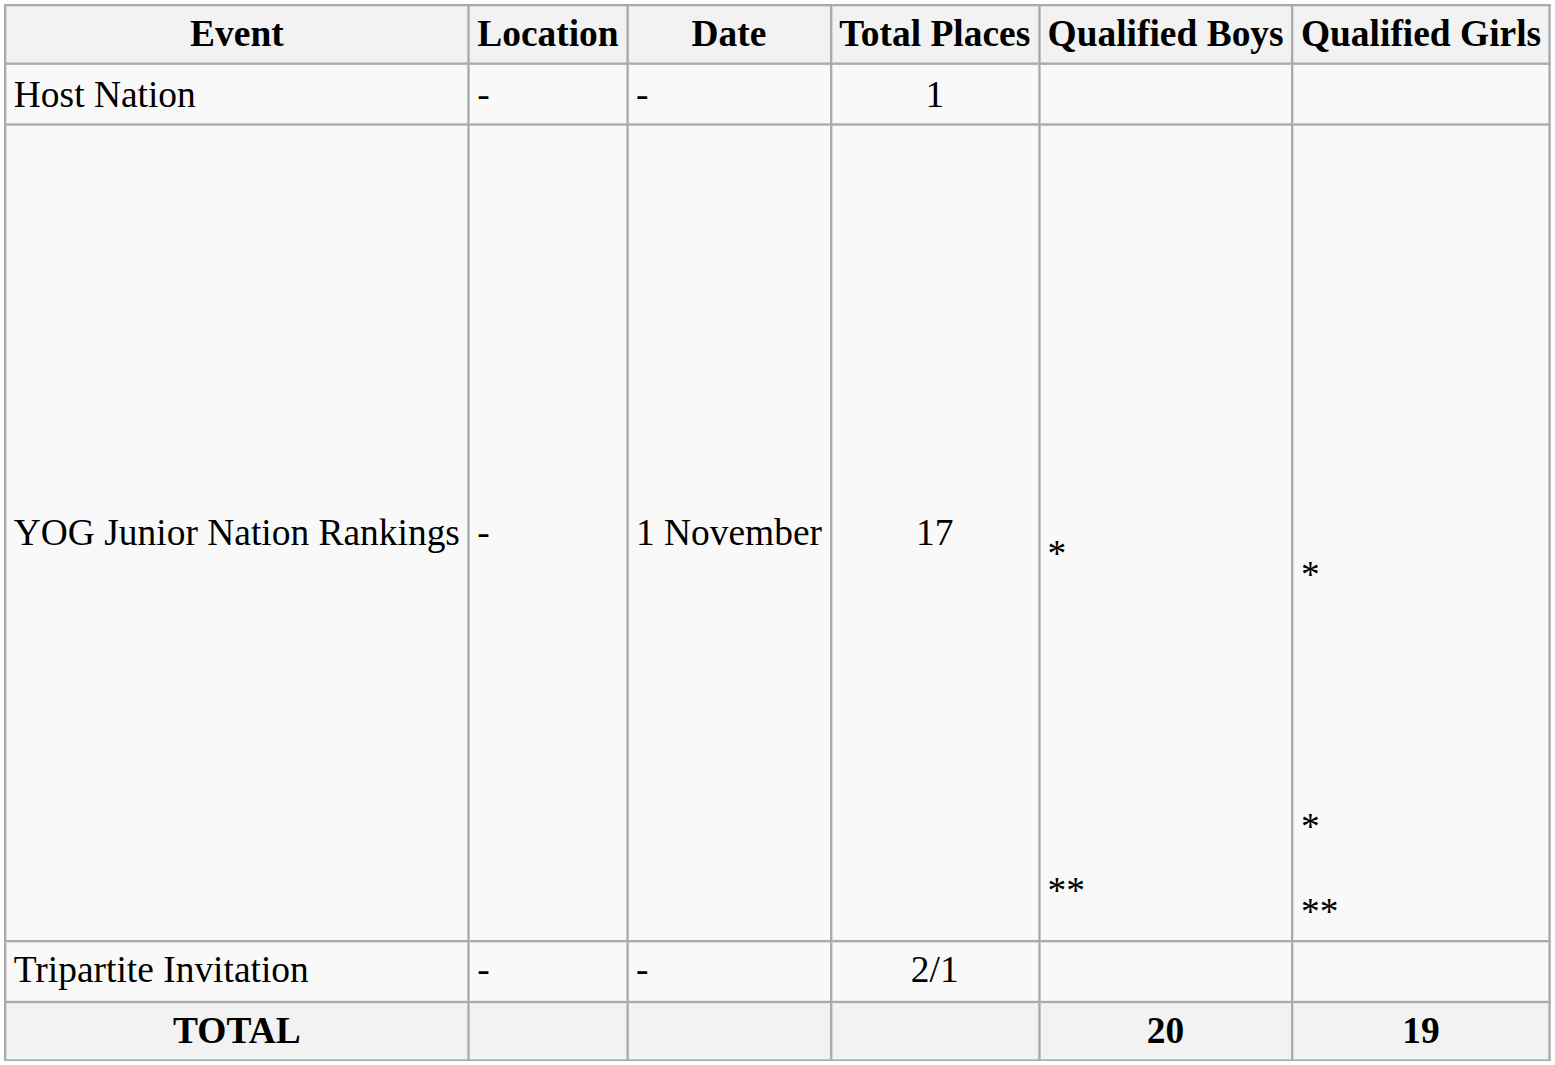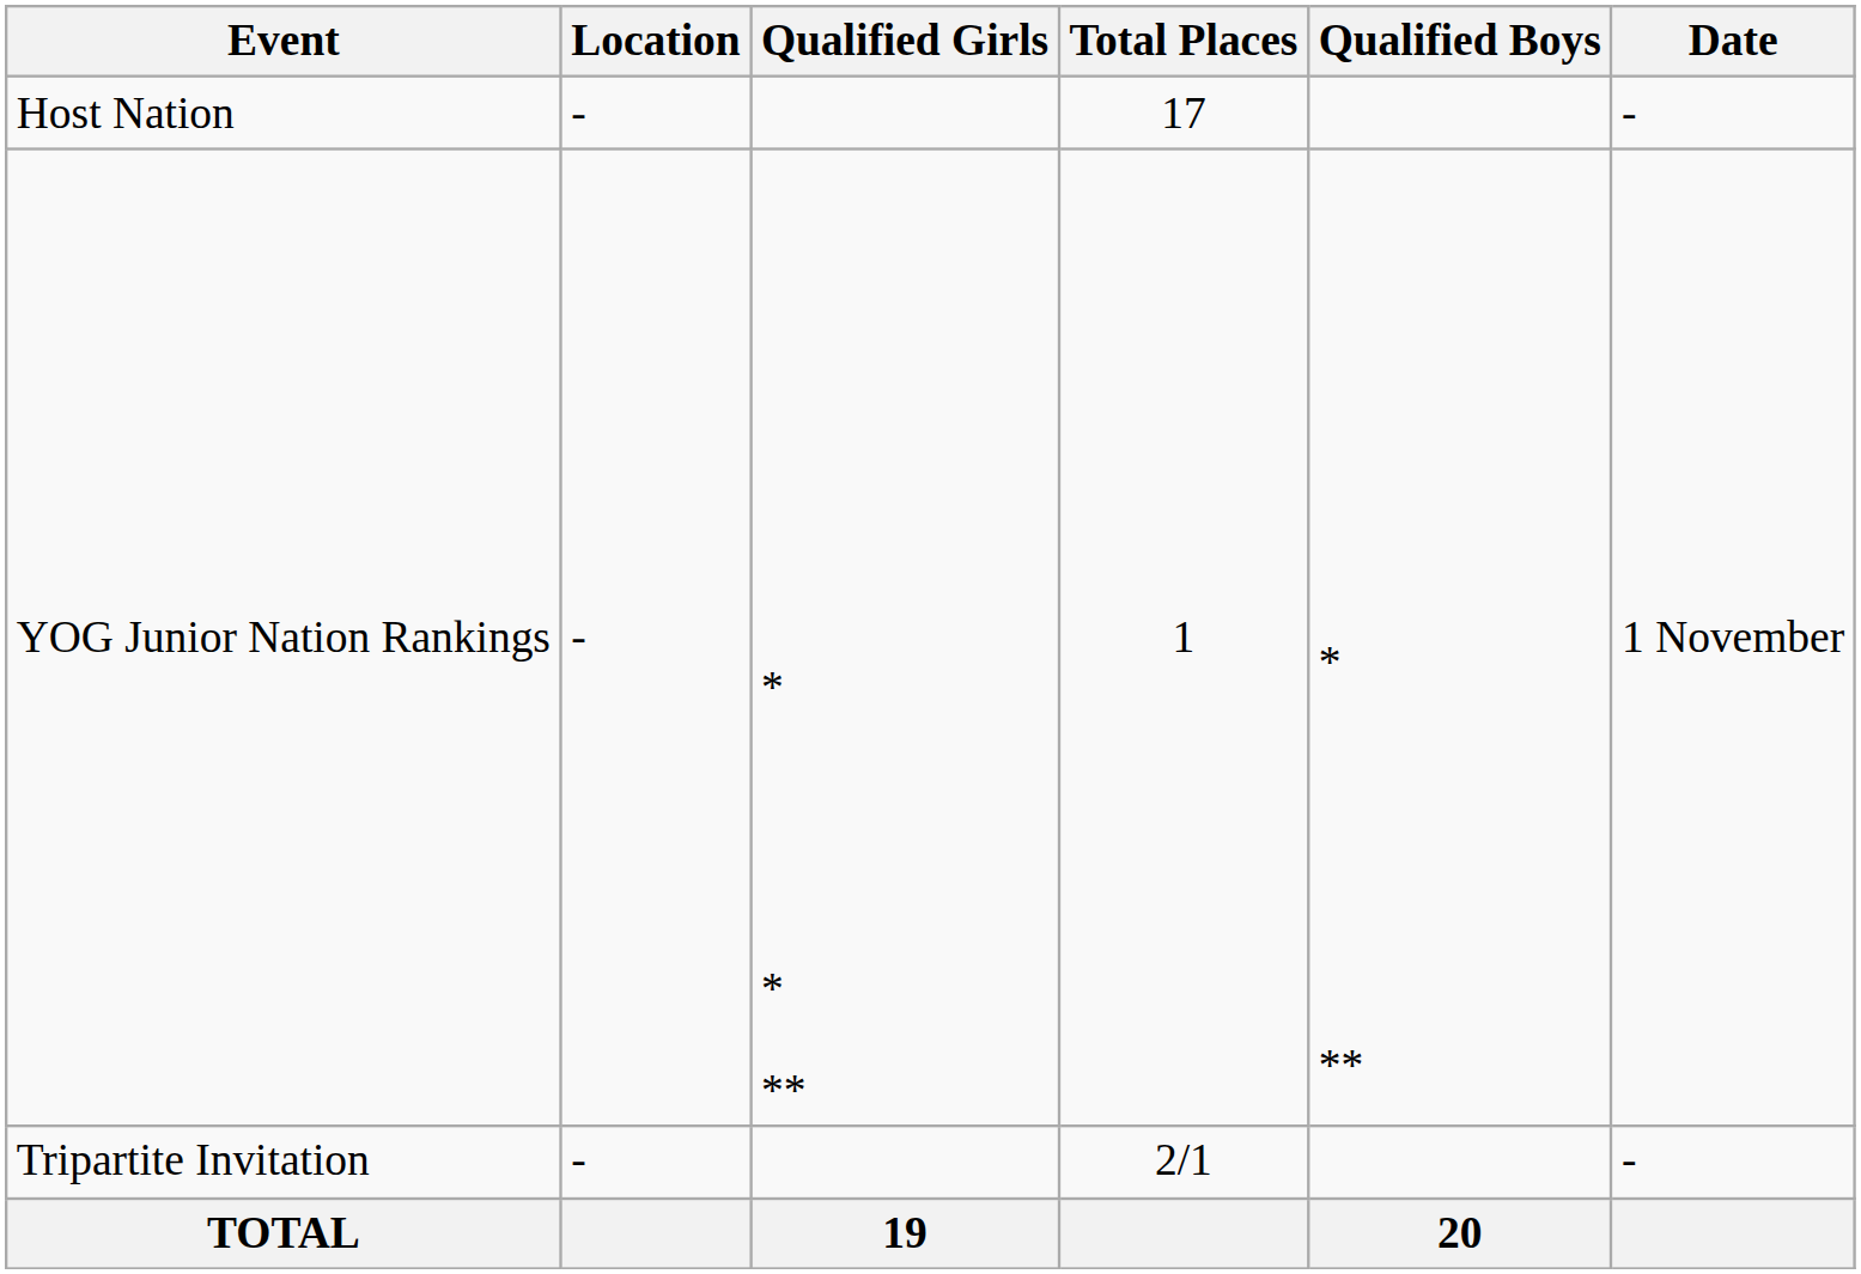columns swapped: Date <-> Qualified Girls
Host Nation | Total Places: 1 -> 17
YOG Junior Nation Rankings | Total Places: 17 -> 1
